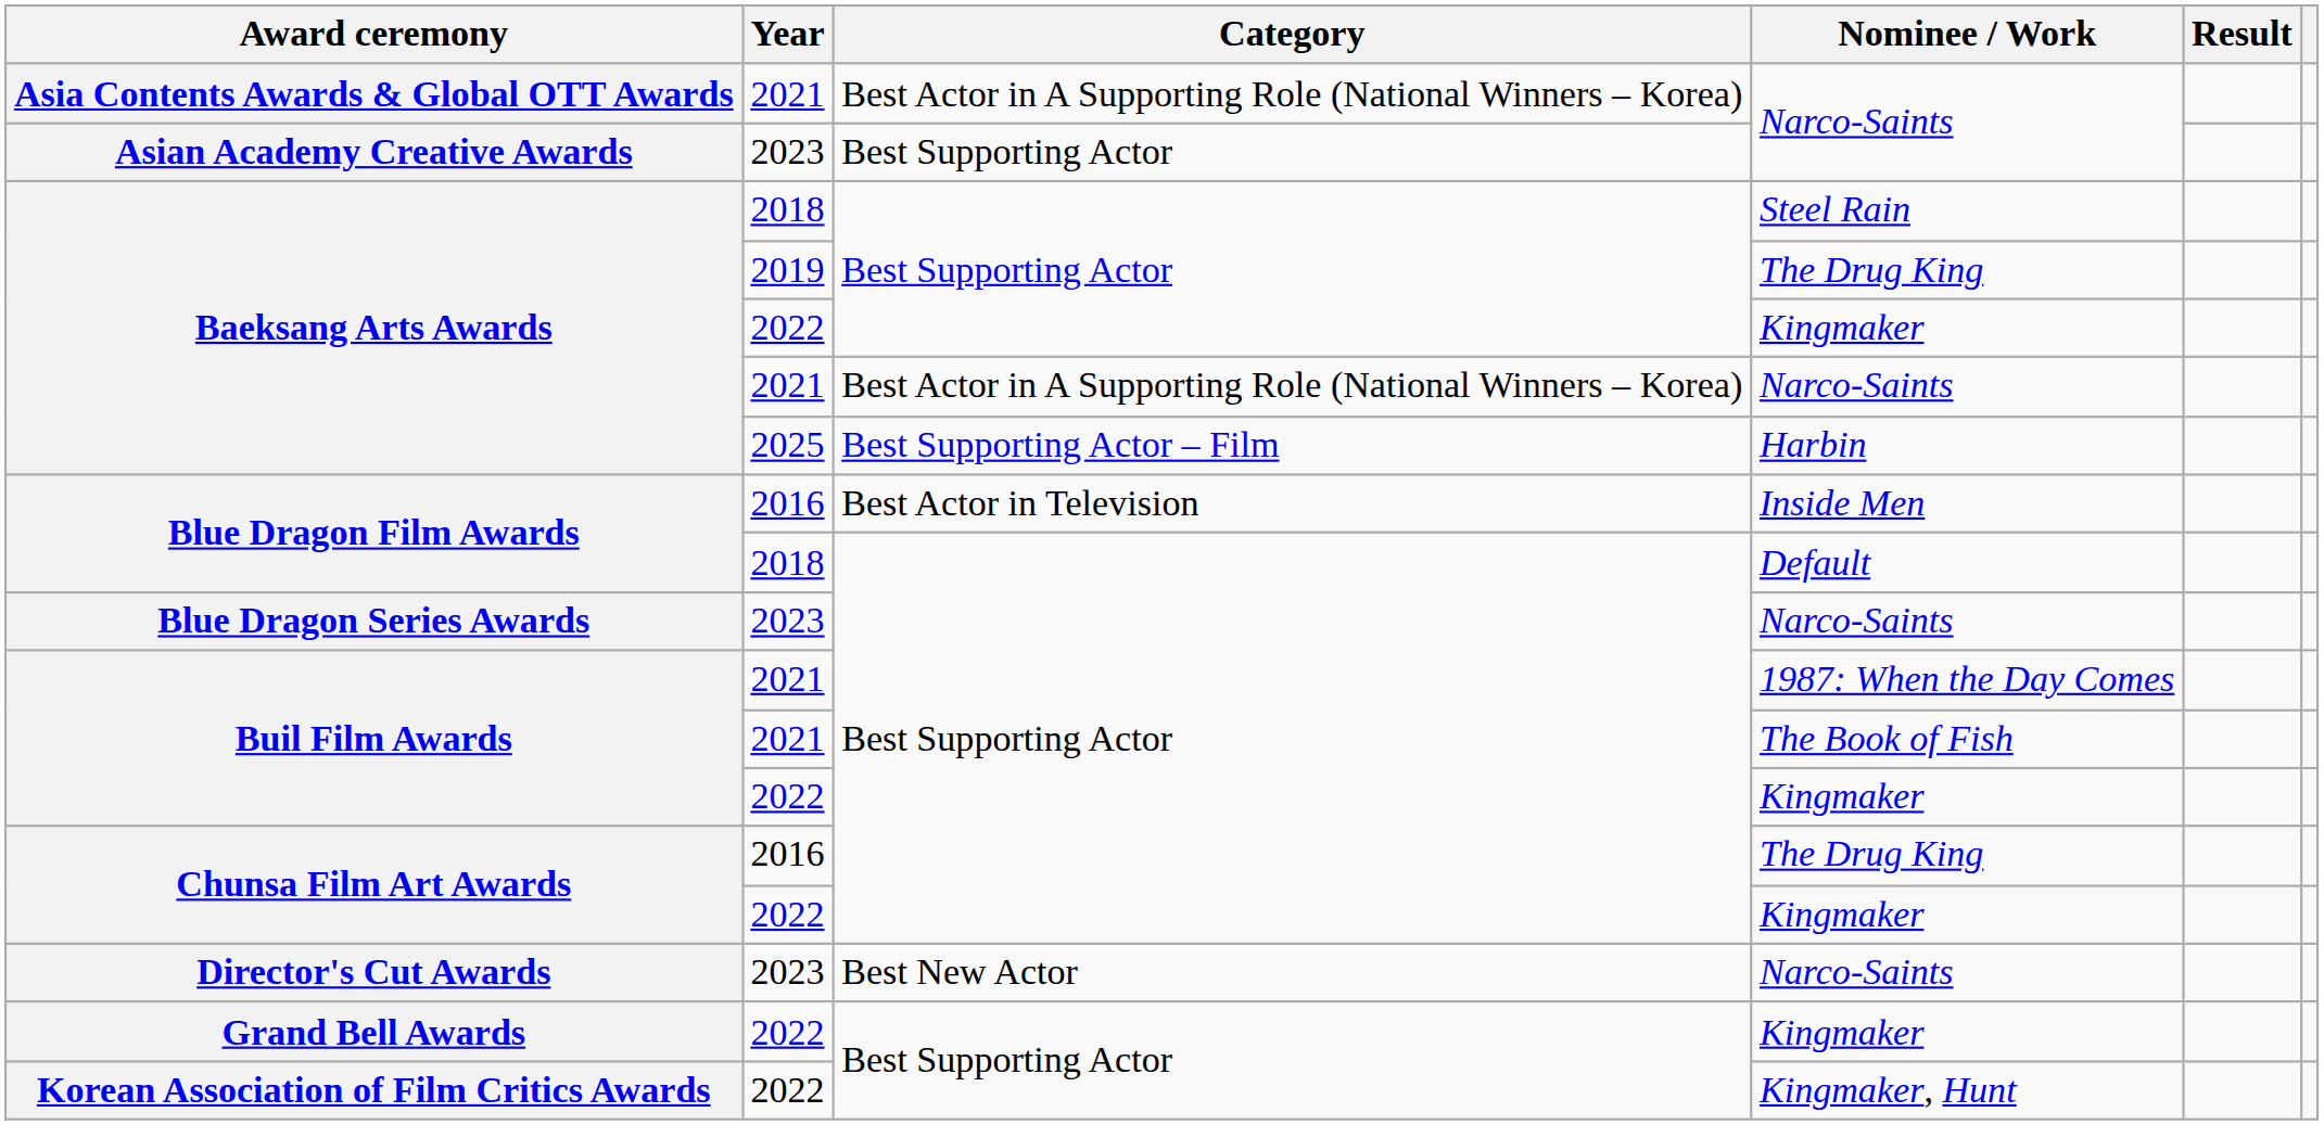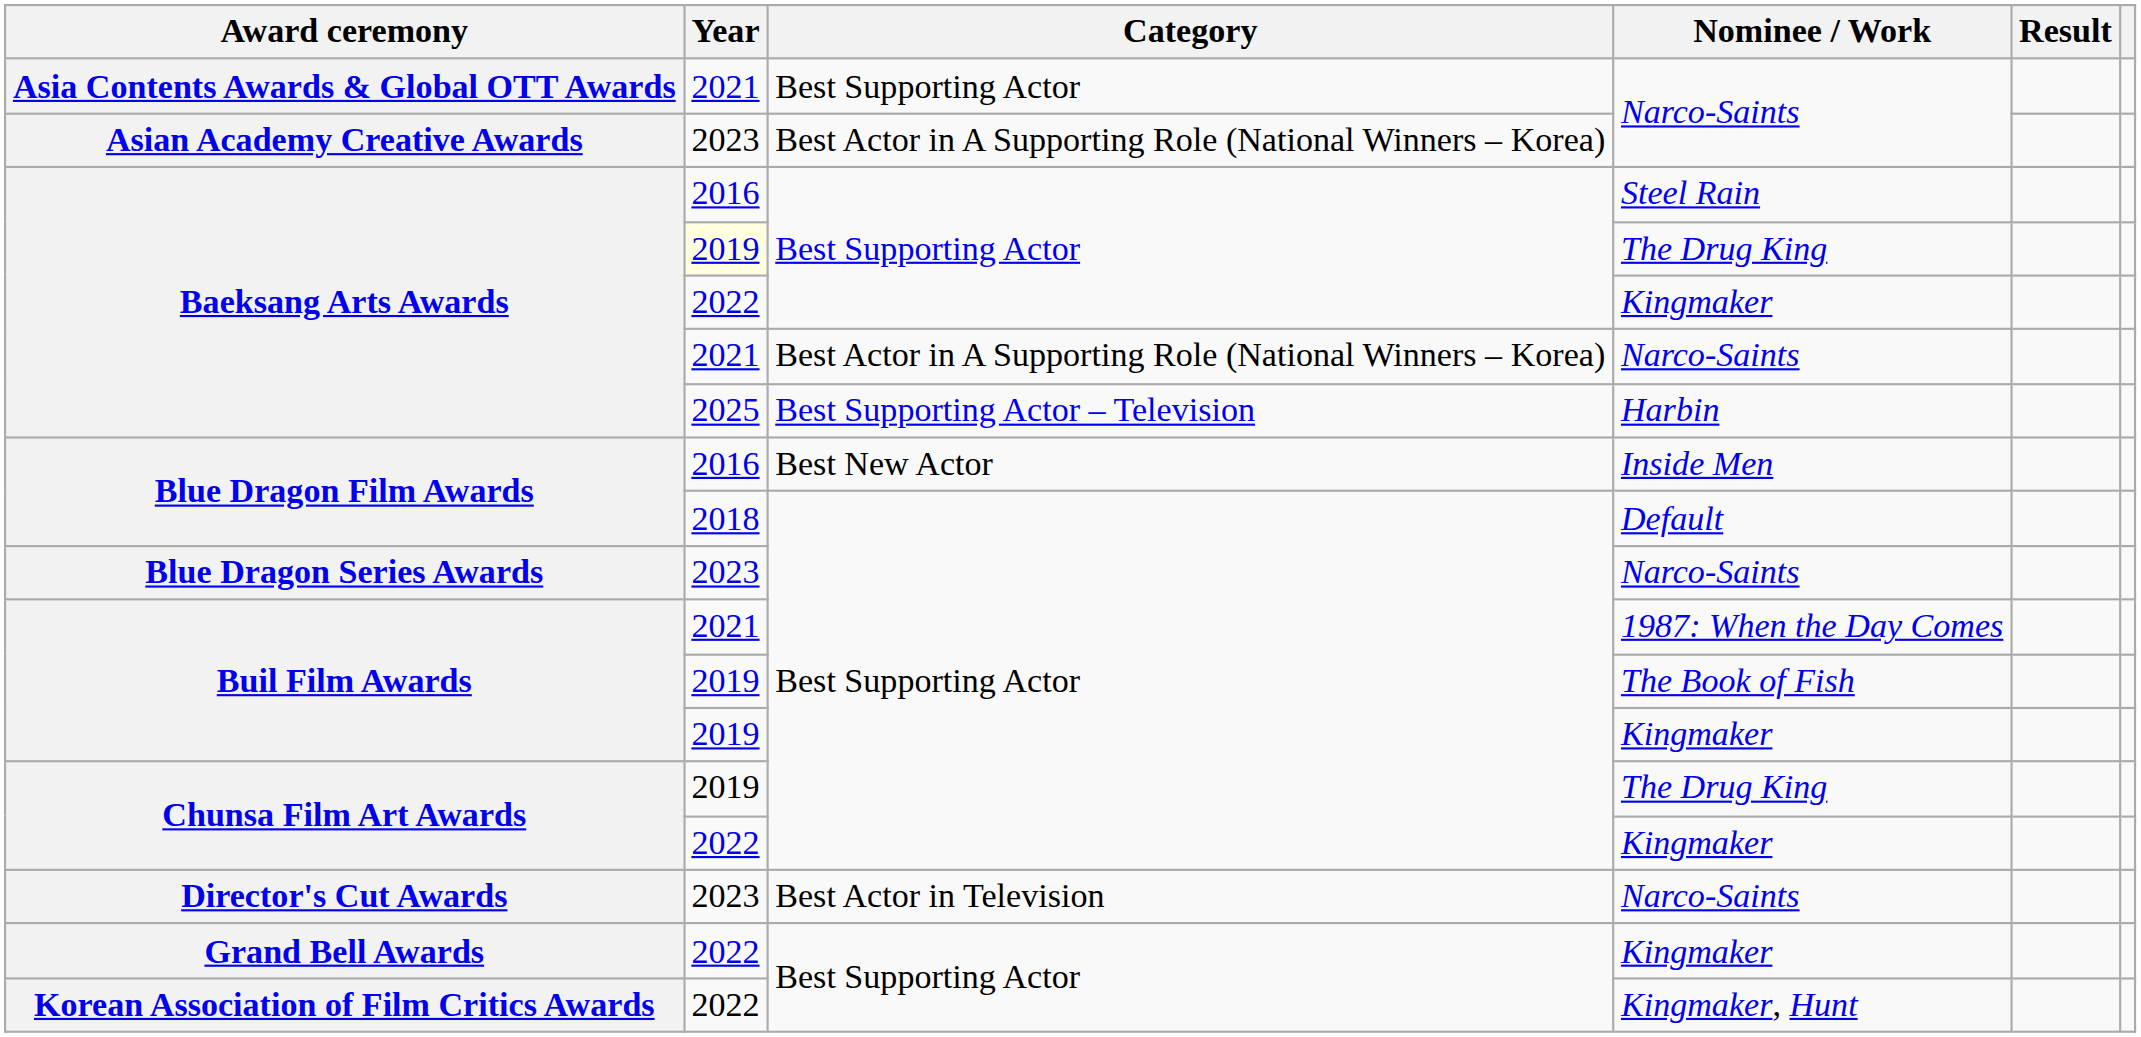Asia Contents Awards & Global OTT Awards | Category: Best Actor in A Supporting Role (National Winners – Korea) -> Best Supporting Actor
Asian Academy Creative Awards | Category: Best Supporting Actor -> Best Actor in A Supporting Role (National Winners – Korea)
Baeksang Arts Awards / Steel Rain | Year: 2018 -> 2016
Baeksang Arts Awards / The Drug King | Year: no background -> lightyellow background
Baeksang Arts Awards / Harbin | Category: Best Supporting Actor – Film -> Best Supporting Actor – Television
Blue Dragon Film Awards / Inside Men | Category: Best Actor in Television -> Best New Actor
Buil Film Awards / The Book of Fish | Year: 2021 -> 2019
Buil Film Awards / Kingmaker | Year: 2022 -> 2019
Chunsa Film Art Awards / The Drug King | Year: 2016 -> 2019
Director's Cut Awards | Category: Best New Actor -> Best Actor in Television
